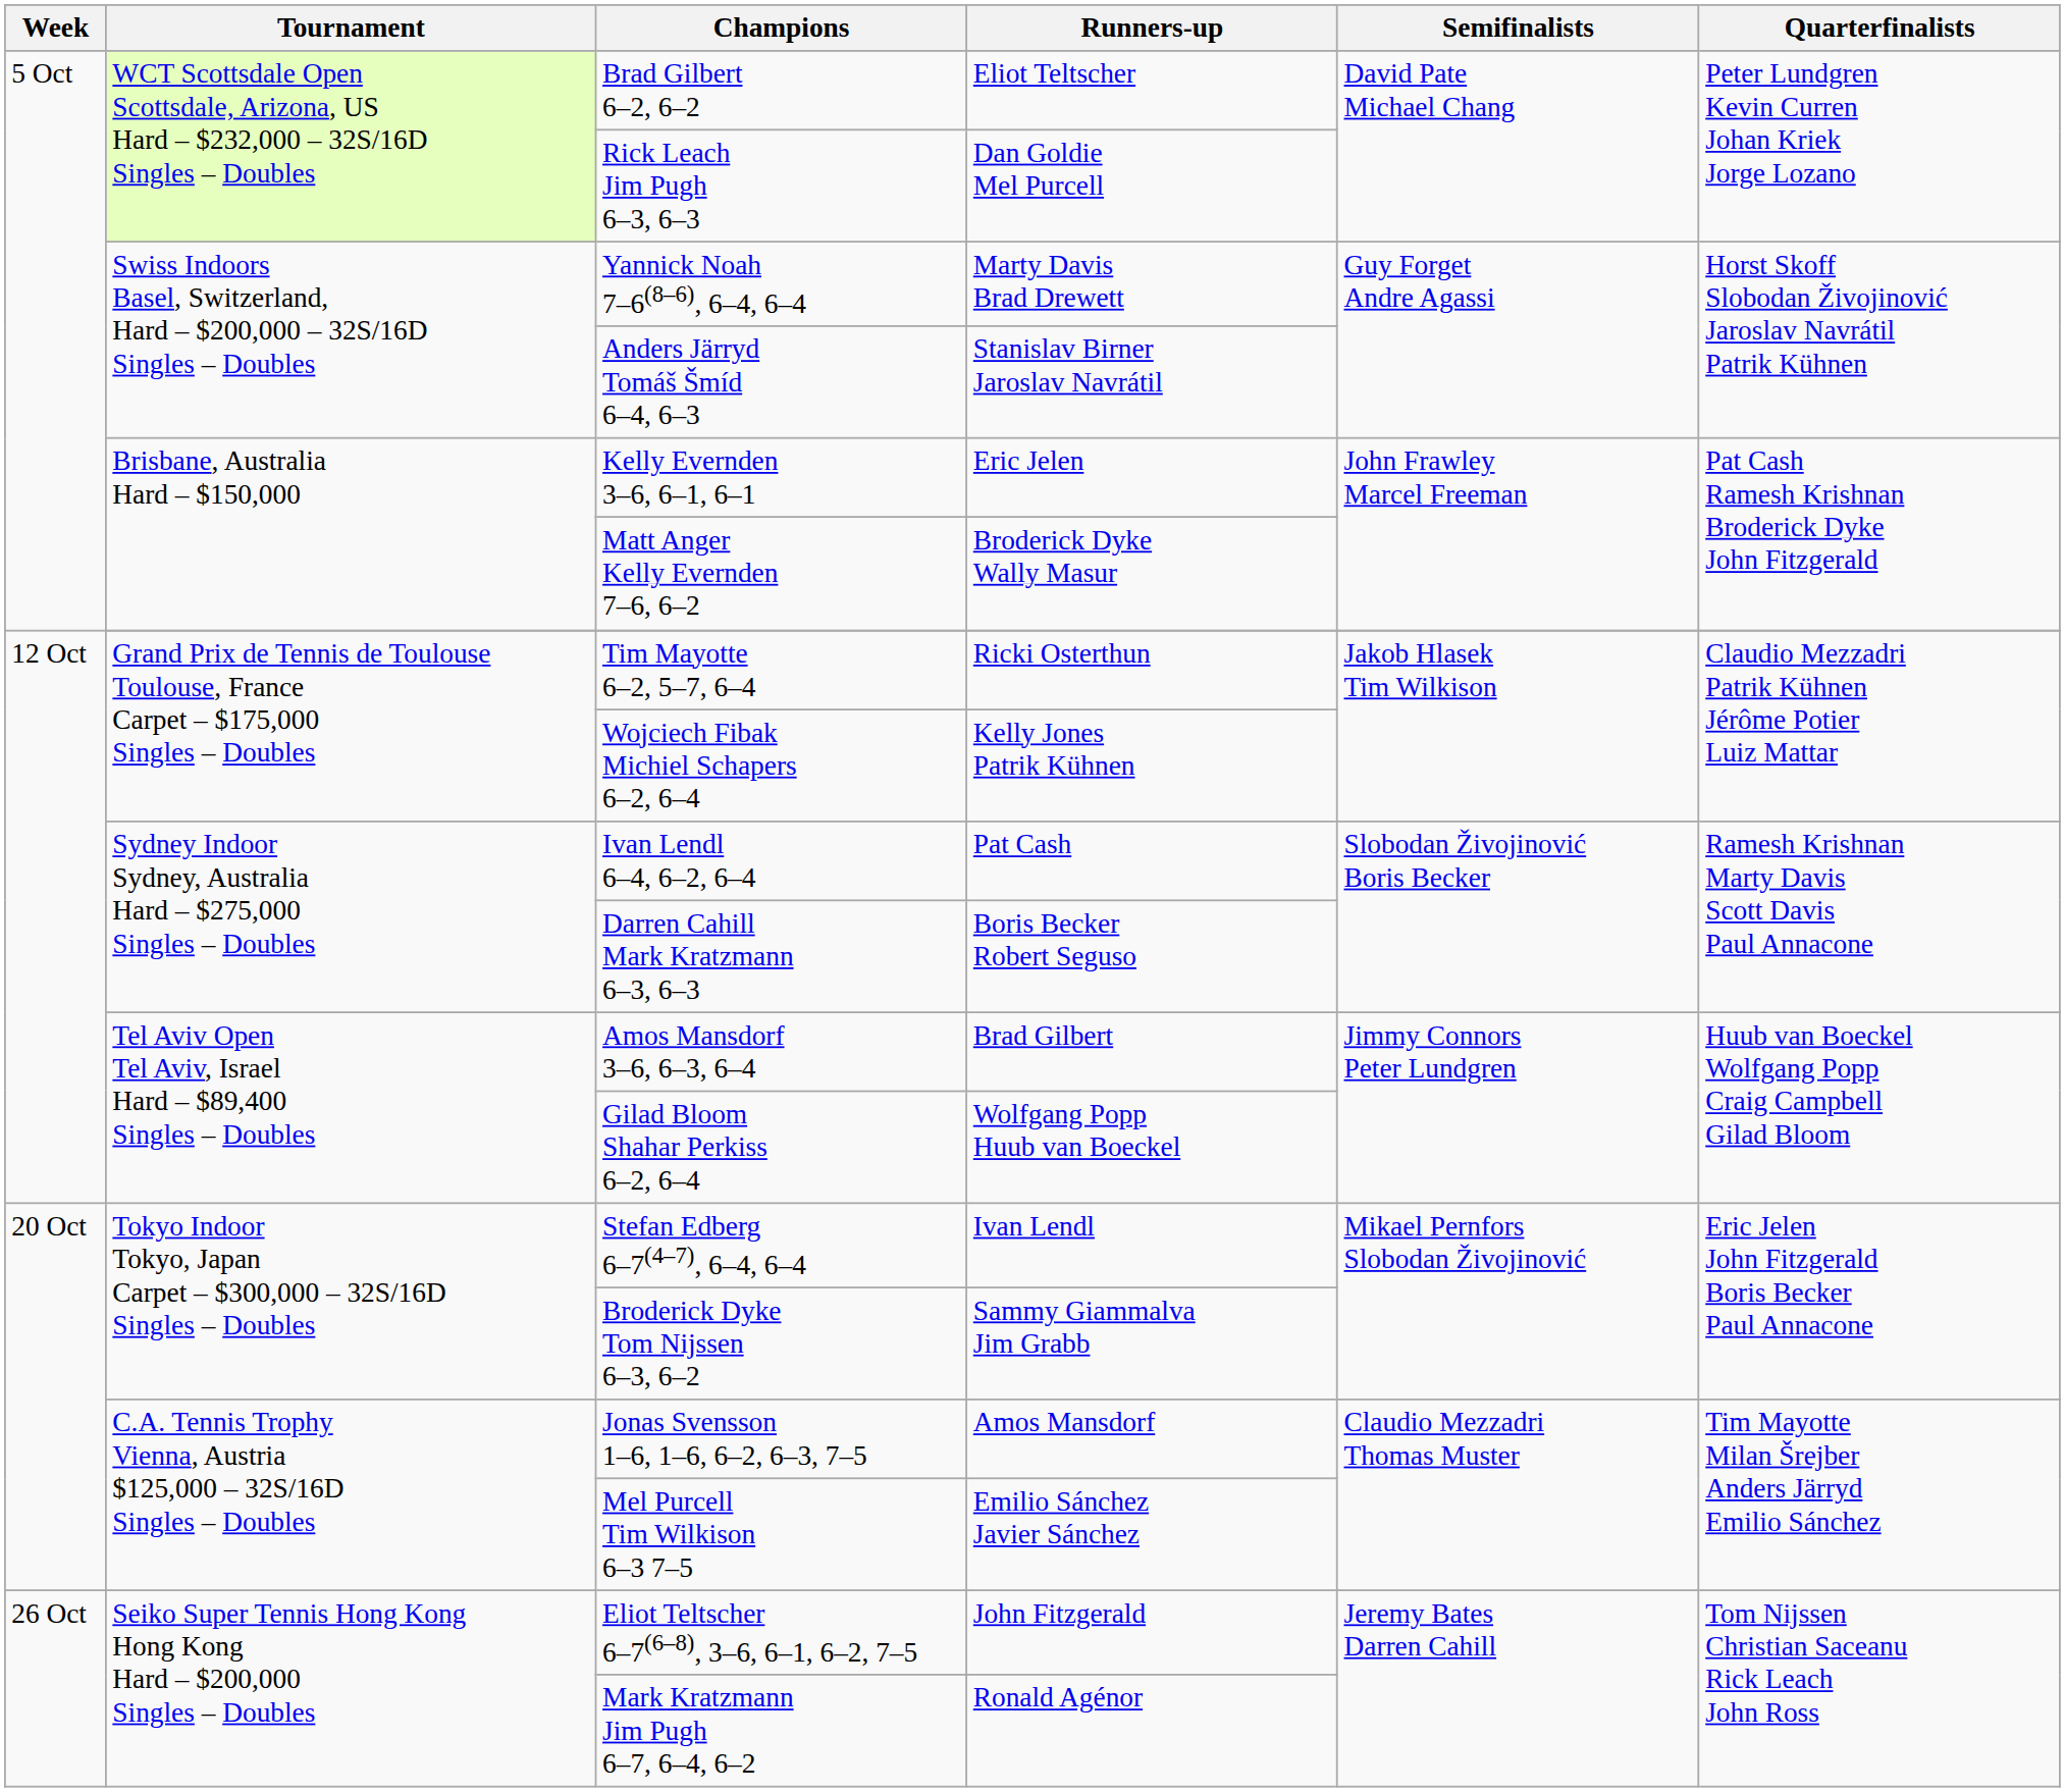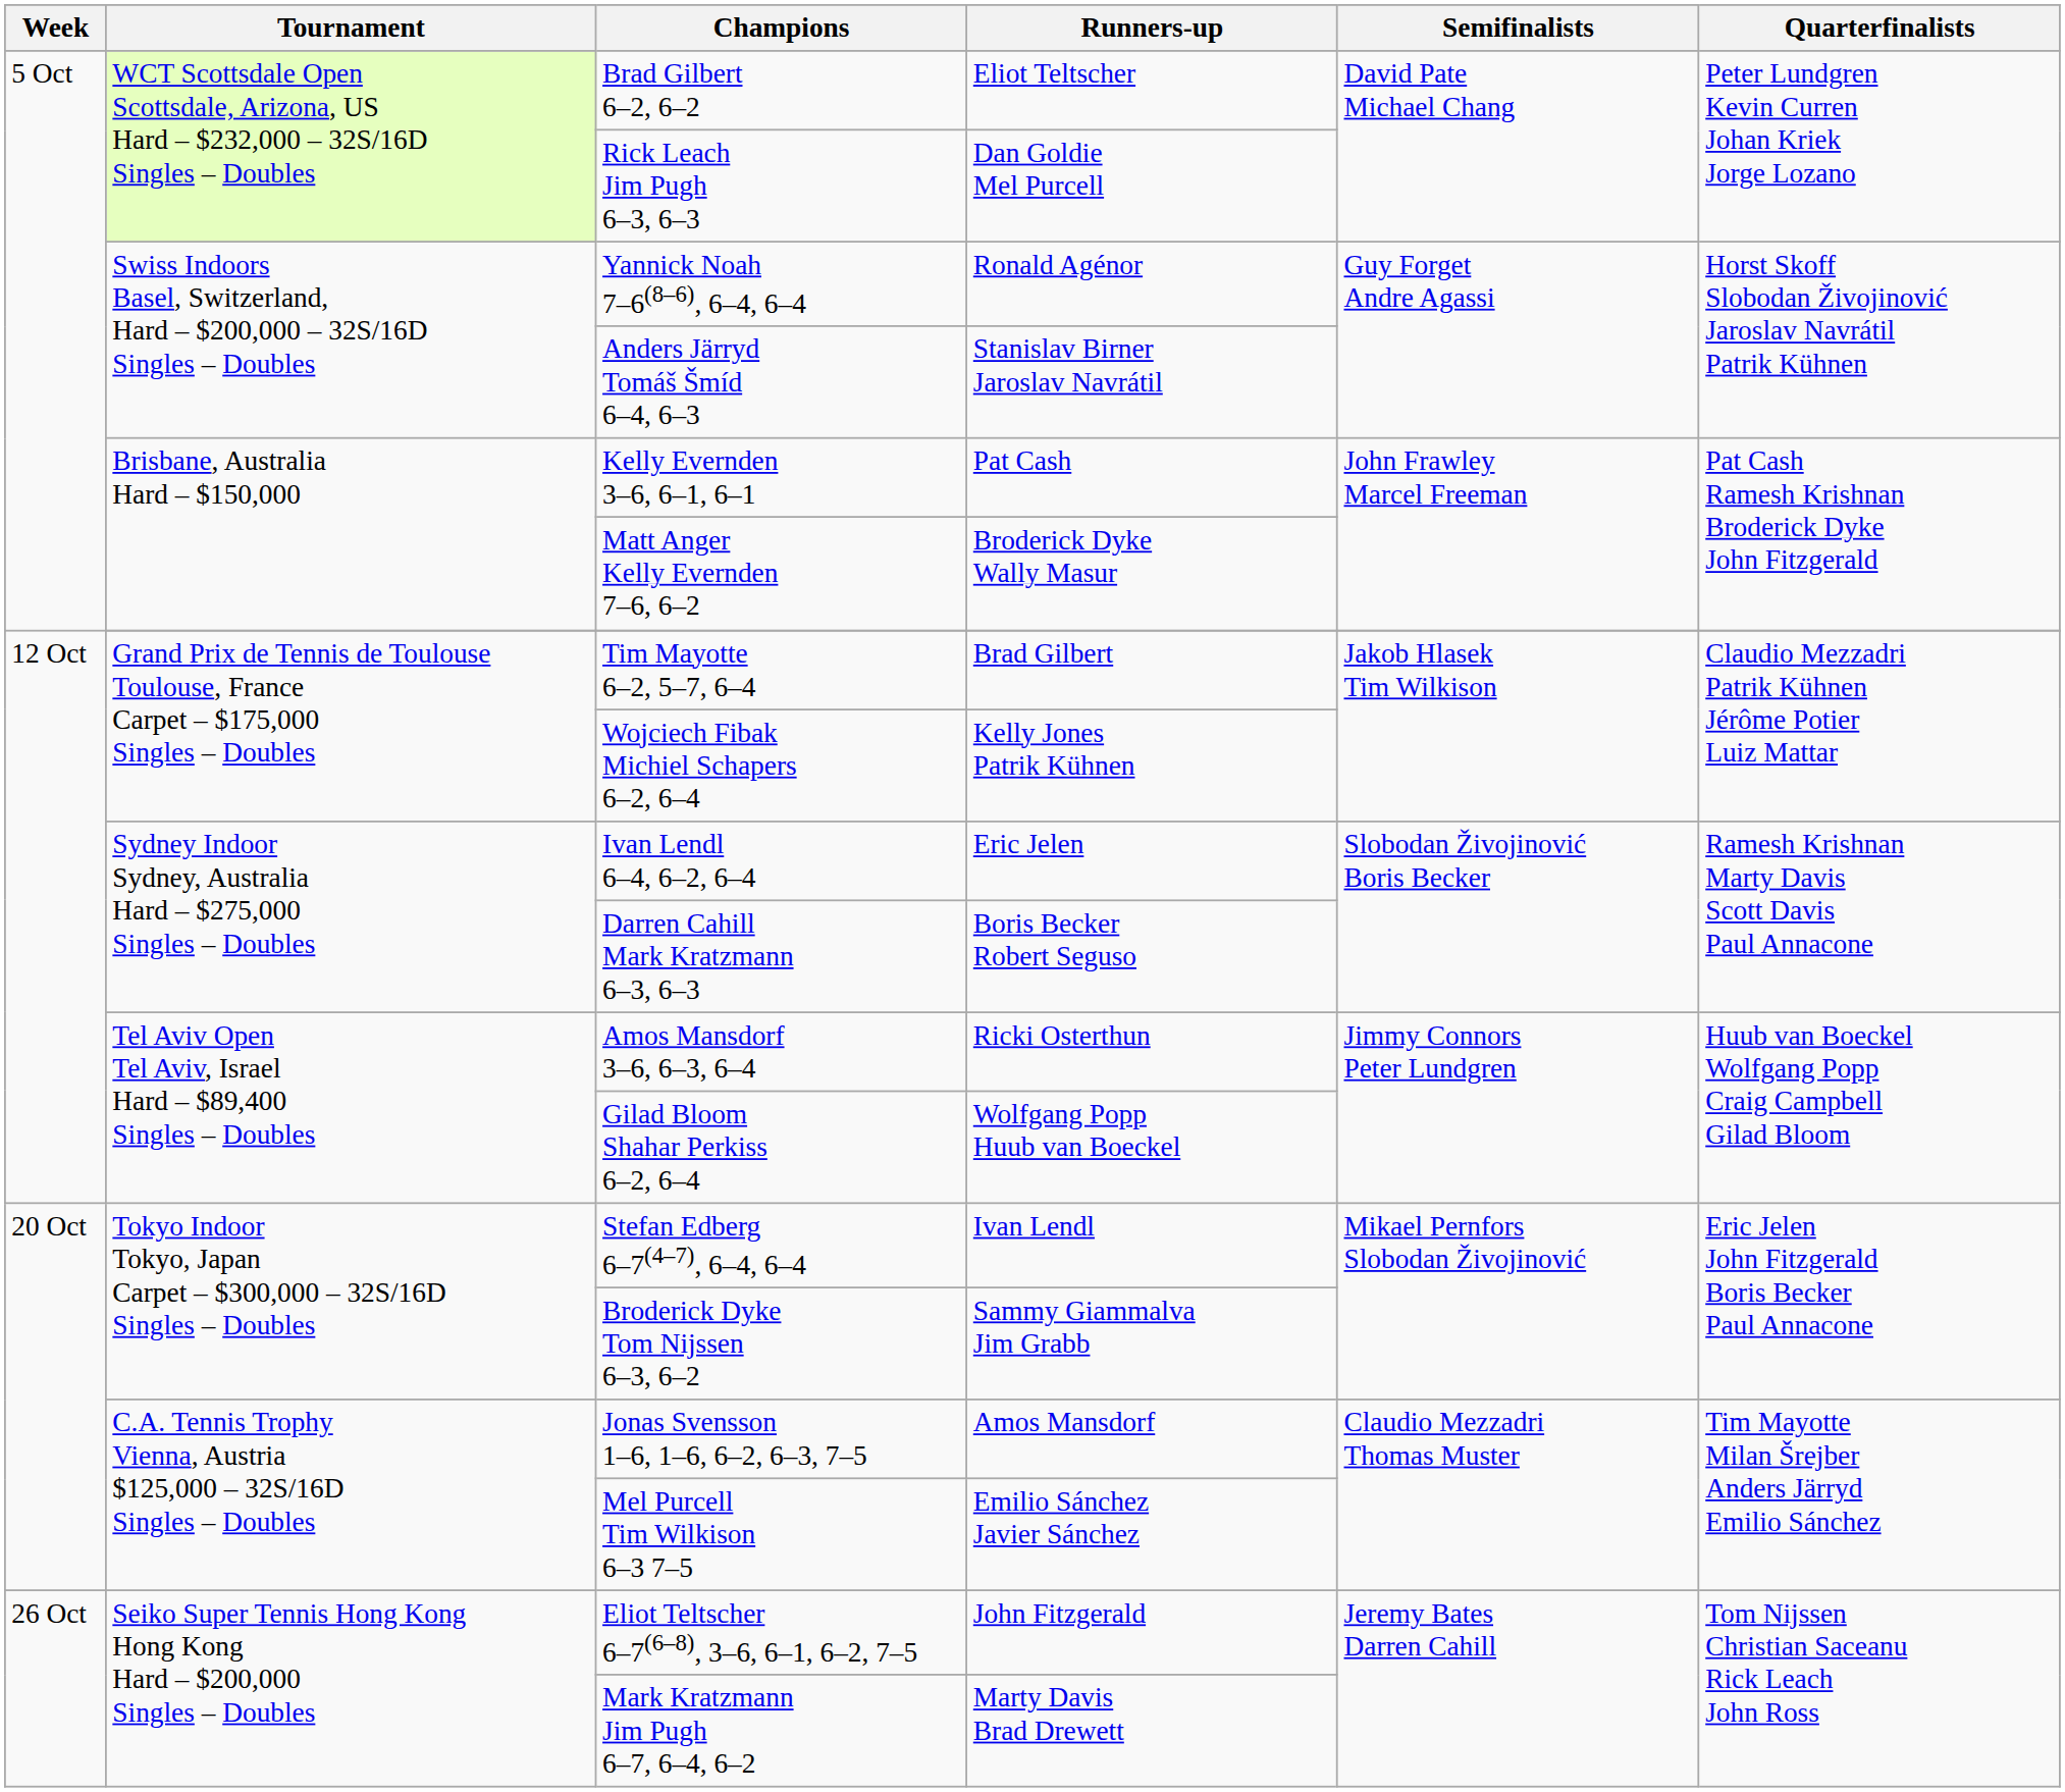Yannick Noah 7–6(8–6), 6–4, 6–4 | Runners-up: Marty Davis Brad Drewett -> Ronald Agénor
Kelly Evernden 3–6, 6–1, 6–1 | Runners-up: Eric Jelen -> Pat Cash
Tim Mayotte 6–2, 5–7, 6–4 | Runners-up: Ricki Osterthun -> Brad Gilbert
Ivan Lendl 6–4, 6–2, 6–4 | Runners-up: Pat Cash -> Eric Jelen
Amos Mansdorf 3–6, 6–3, 6–4 | Runners-up: Brad Gilbert -> Ricki Osterthun
Mark Kratzmann Jim Pugh 6–7, 6–4, 6–2 | Runners-up: Ronald Agénor -> Marty Davis Brad Drewett
